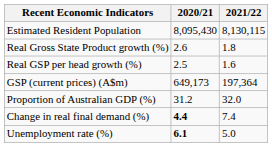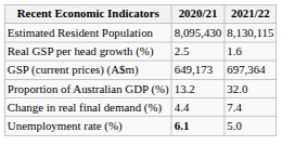- row: Real Gross State Product growth (%) | 2.6 | 1.8
GSP (current prices) (A$m) | 2021/22: 197,364 -> 697,364
Proportion of Australian GDP (%) | 2020/21: 31.2 -> 13.2
Change in real final demand (%) | 2020/21: bold -> normal
